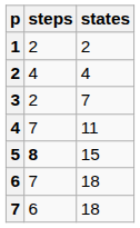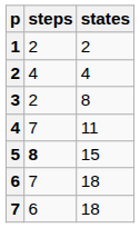3 | states: 7 -> 8
